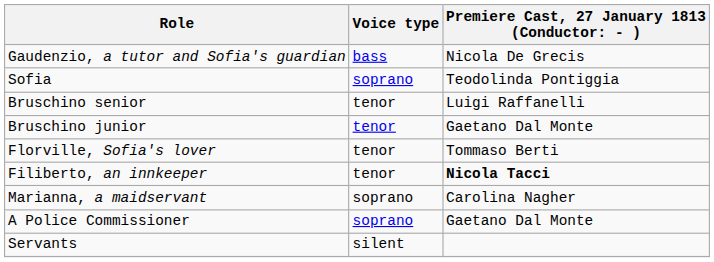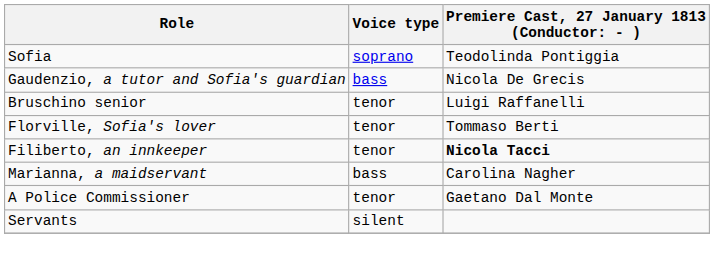rows swapped: Gaudenzio, a tutor and Sofia's guardian <-> Sofia
- row: Bruschino junior | tenor | Gaetano Dal Monte
Marianna, a maidservant | Voice type: soprano -> bass
A Police Commissioner | Voice type: soprano -> tenor
